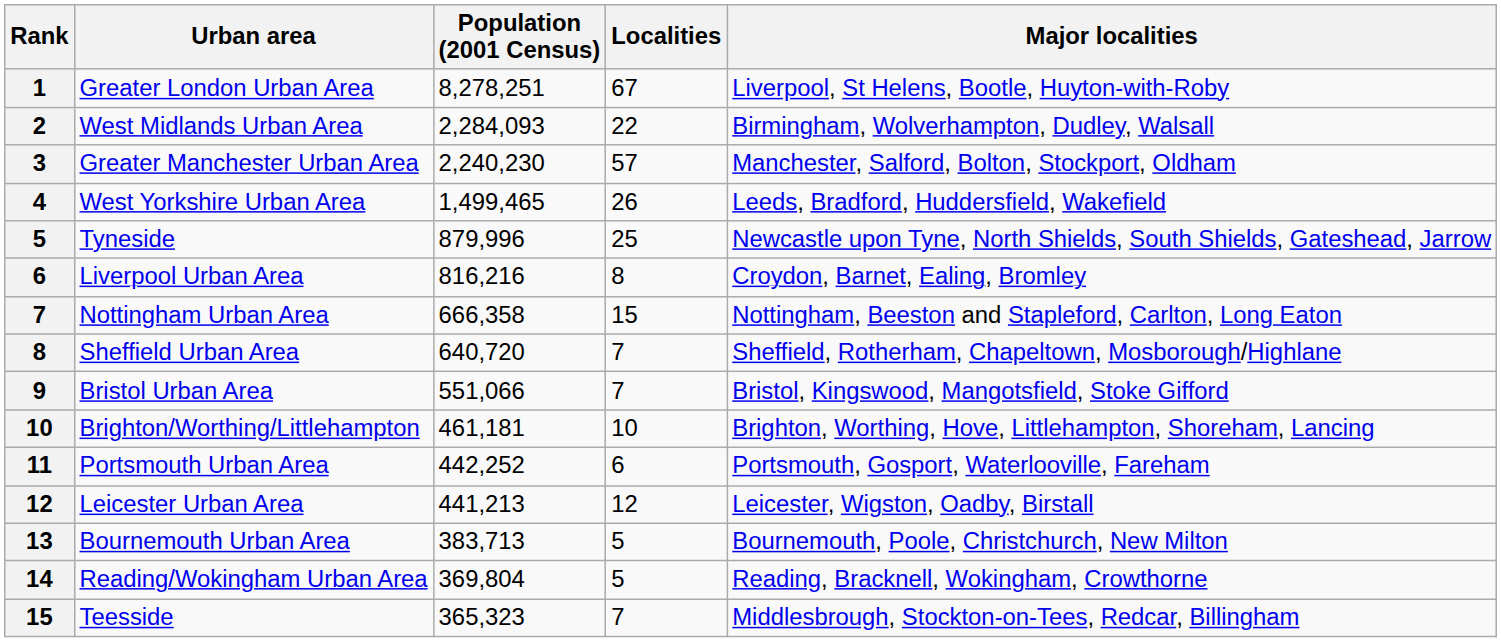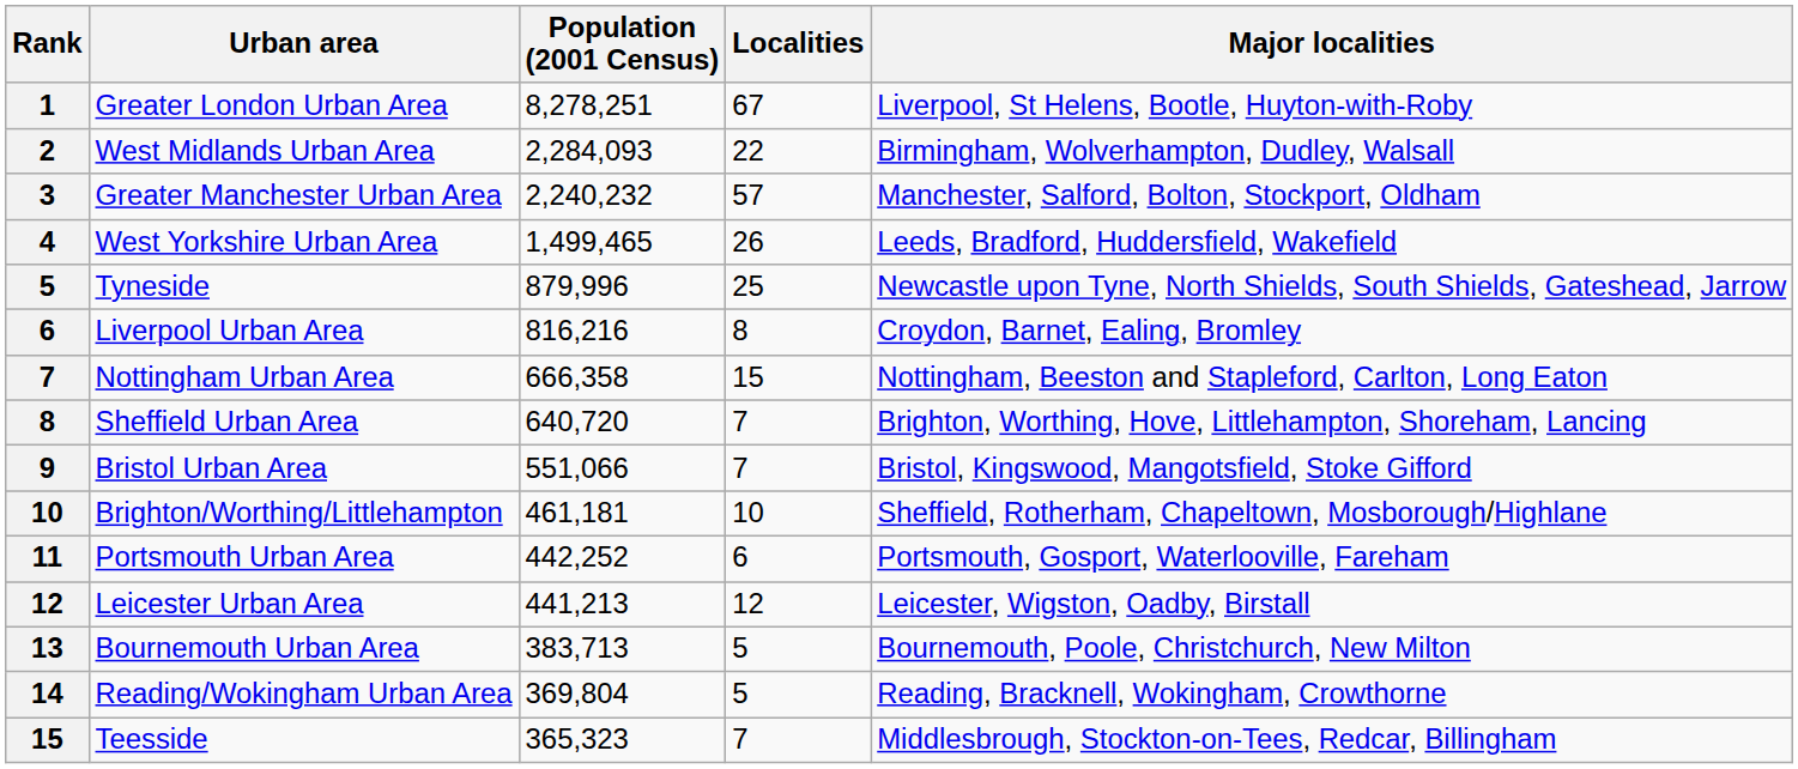Greater Manchester Urban Area | Population (2001 Census): 2,240,230 -> 2,240,232
Sheffield Urban Area | Major localities: Sheffield, Rotherham, Chapeltown, Mosborough/Highlane -> Brighton, Worthing, Hove, Littlehampton, Shoreham, Lancing
Brighton/Worthing/Littlehampton | Major localities: Brighton, Worthing, Hove, Littlehampton, Shoreham, Lancing -> Sheffield, Rotherham, Chapeltown, Mosborough/Highlane
